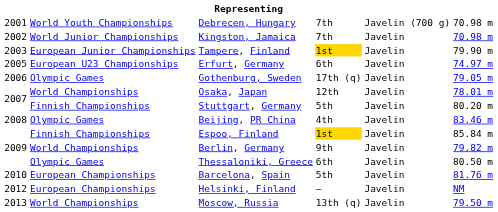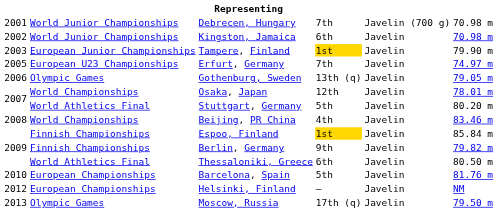Debrecen, Hungary | column 2: World Youth Championships -> World Junior Championships
Kingston, Jamaica | column 4: 7th -> 6th
Erfurt, Germany | column 4: 6th -> 7th
Gothenburg, Sweden | column 4: 17th (q) -> 13th (q)
Stuttgart, Germany | column 2: Finnish Championships -> World Athletics Final
Beijing, PR China | column 2: Olympic Games -> World Championships
Berlin, Germany | column 2: World Championships -> Finnish Championships
Thessaloniki, Greece | column 2: Olympic Games -> World Athletics Final
Moscow, Russia | column 2: World Championships -> Olympic Games
Moscow, Russia | column 4: 13th (q) -> 17th (q)
